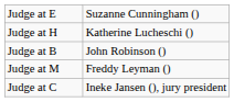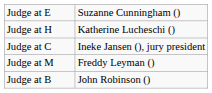rows swapped: Judge at C <-> Judge at B
